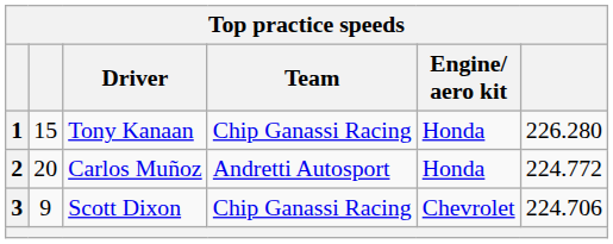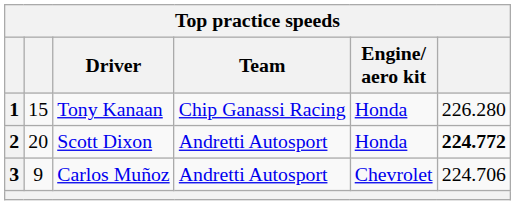2 | Driver: Carlos Muñoz -> Scott Dixon
2 | column 6: normal -> bold
3 | Driver: Scott Dixon -> Carlos Muñoz
3 | Team: Chip Ganassi Racing -> Andretti Autosport
